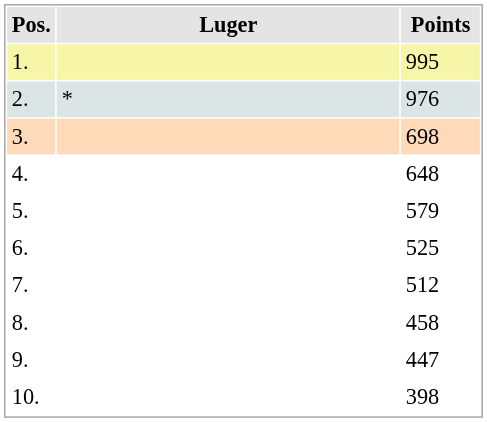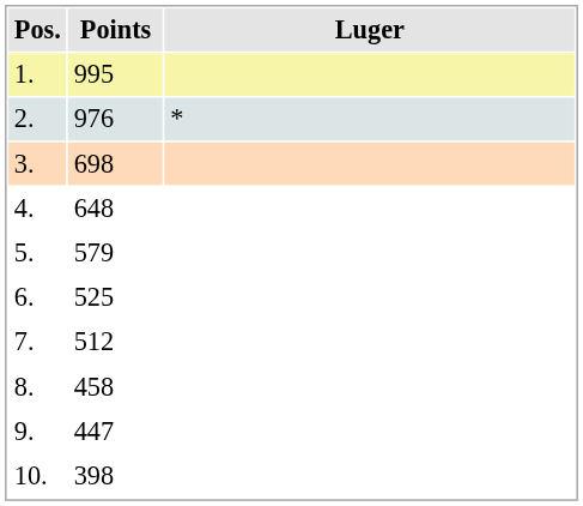columns swapped: Luger <-> Points
